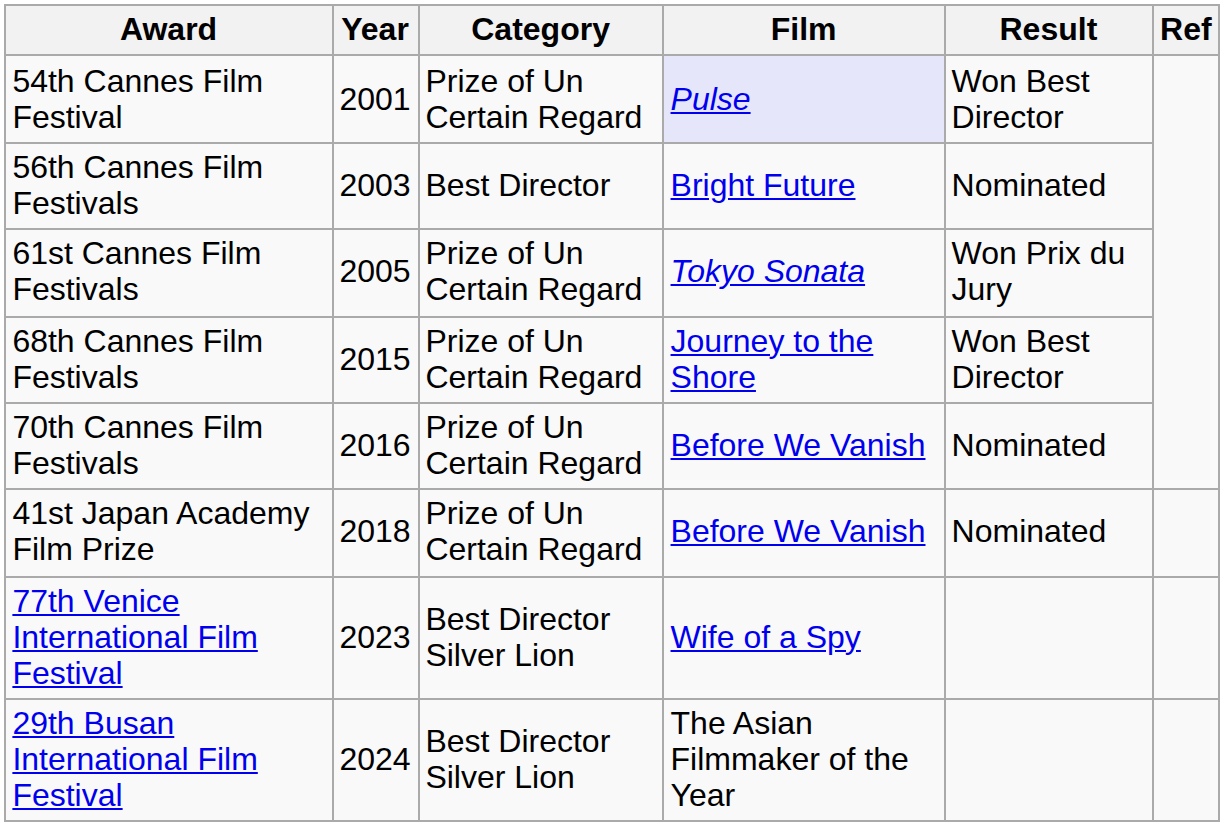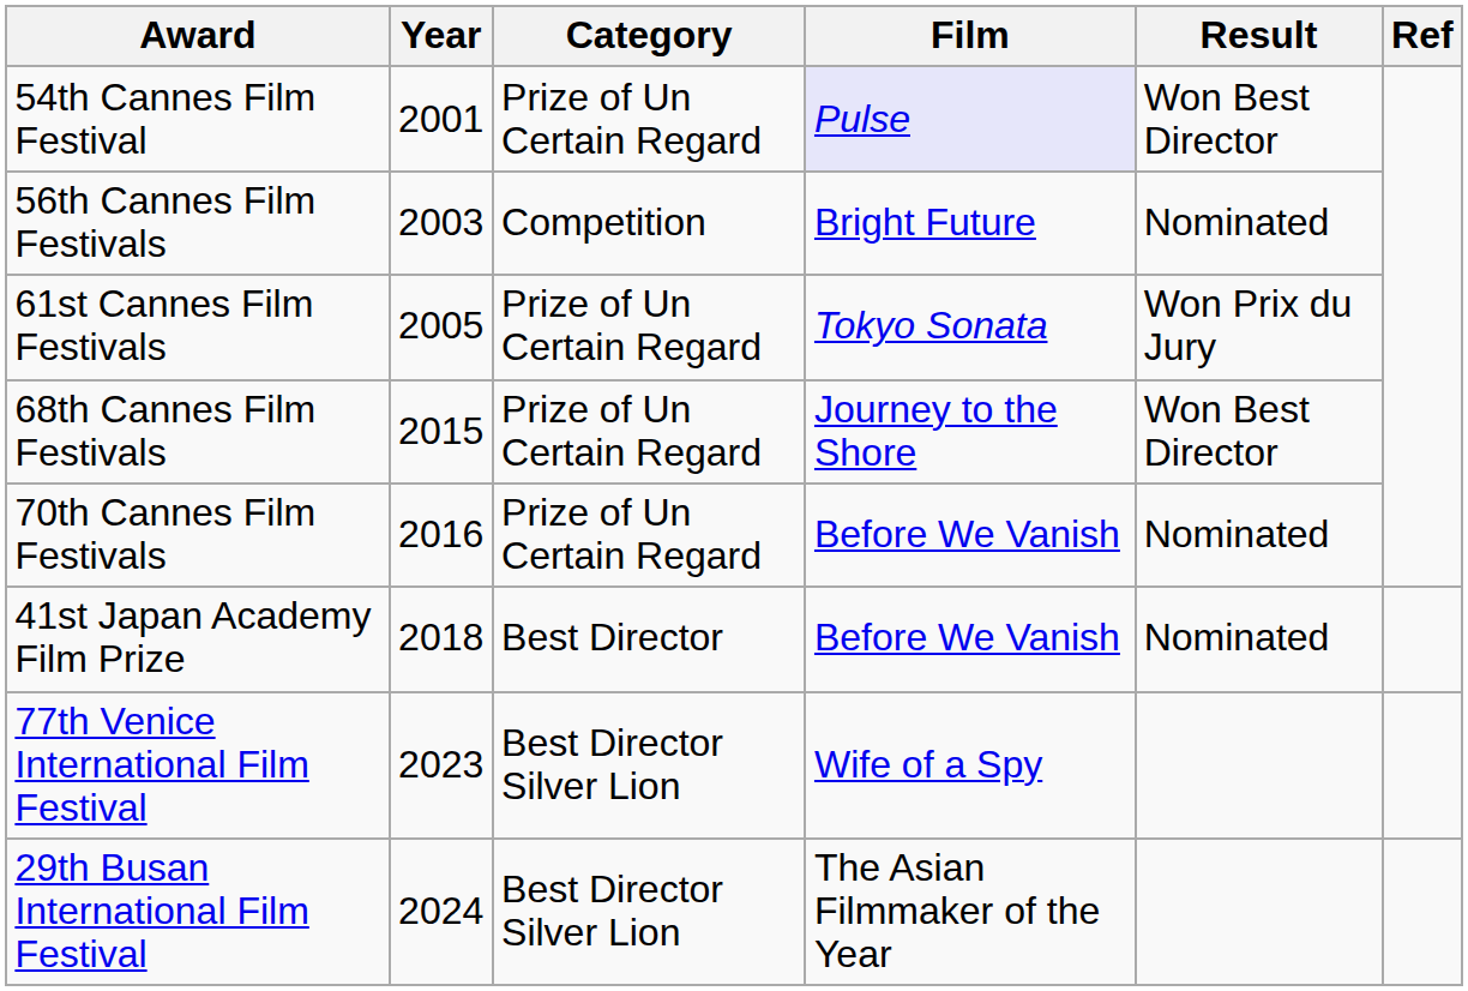56th Cannes Film Festivals | Category: Best Director -> Competition
41st Japan Academy Film Prize | Category: Prize of Un Certain Regard -> Best Director
